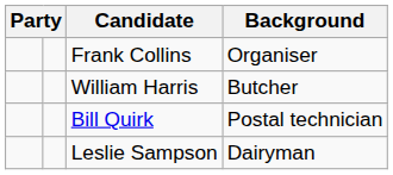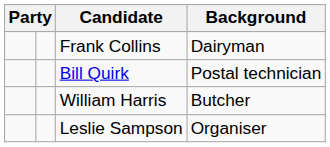Frank Collins | Background: Organiser -> Dairyman
rows swapped: William Harris <-> Bill Quirk
Leslie Sampson | Background: Dairyman -> Organiser
